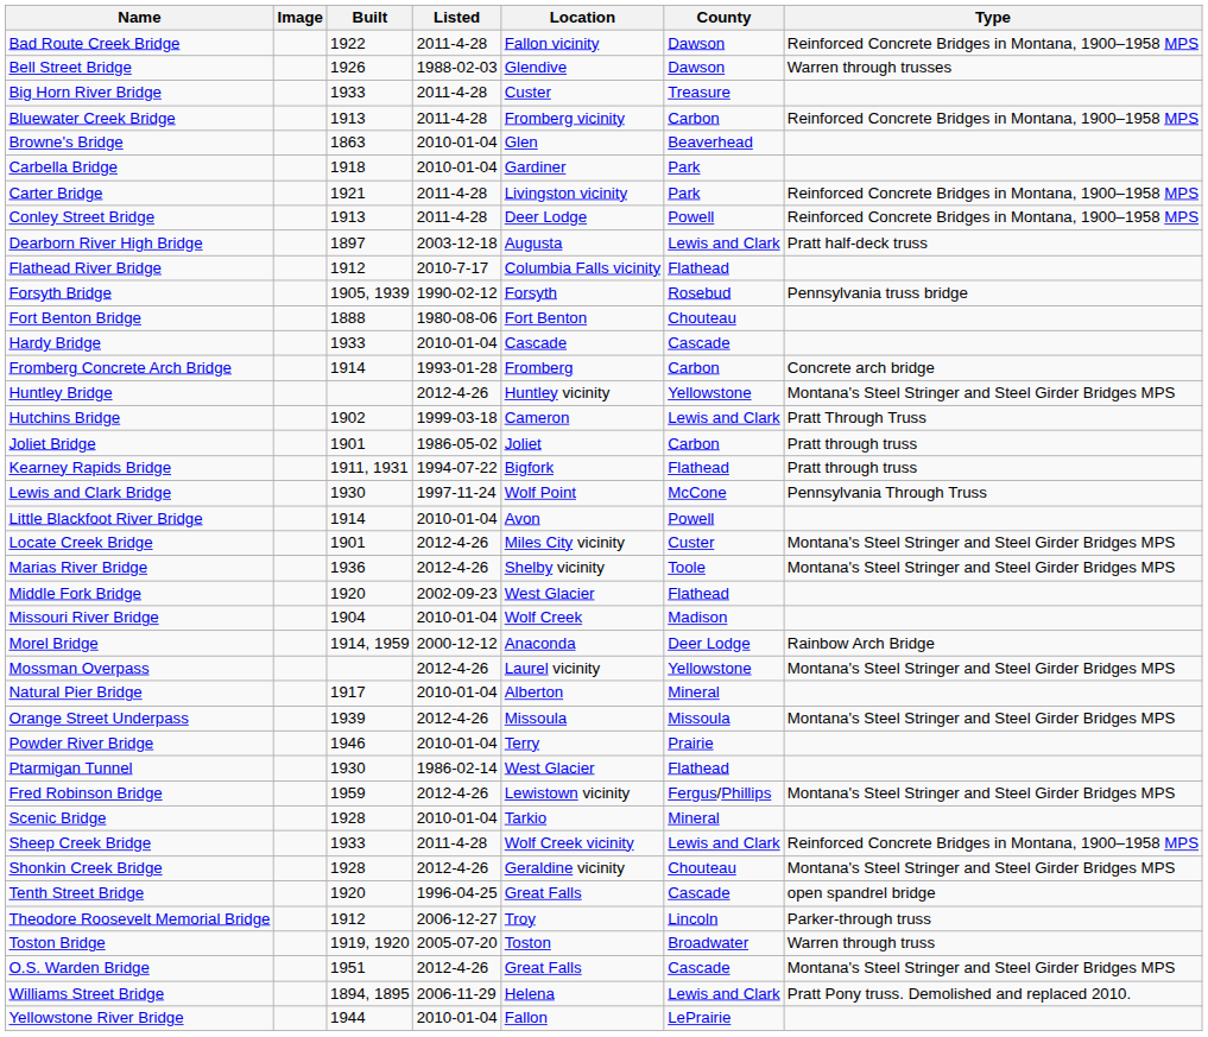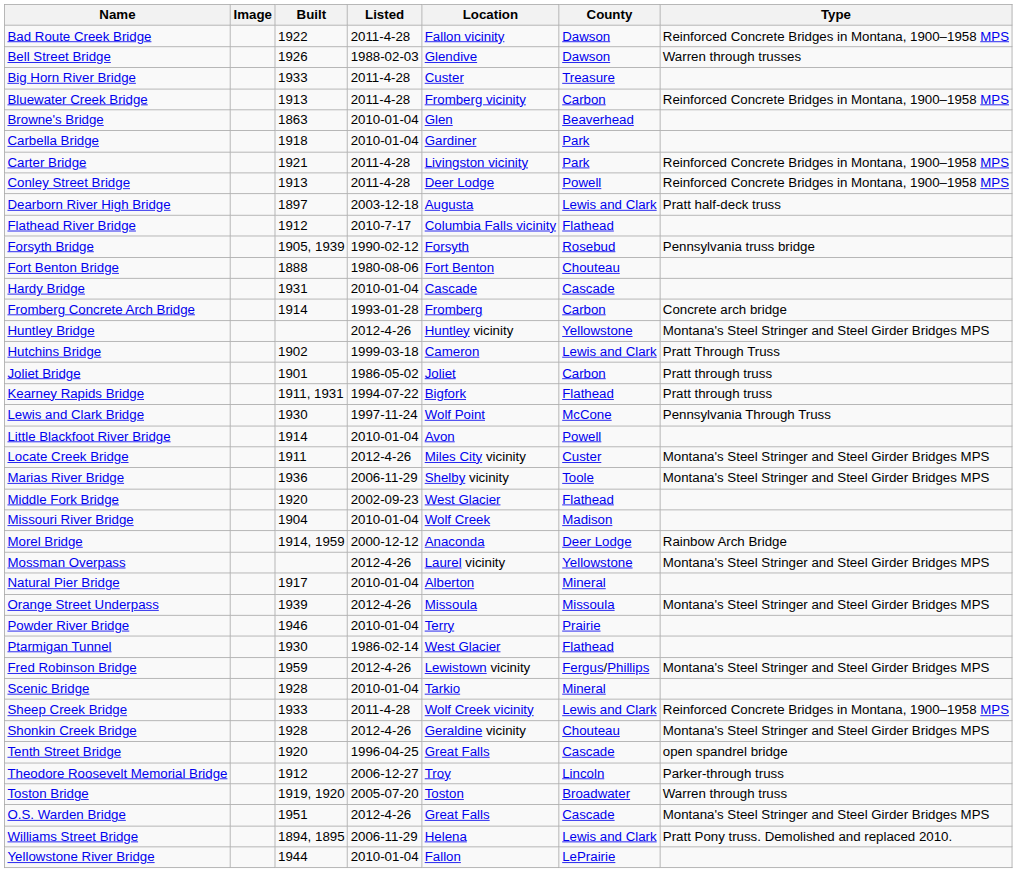Hardy Bridge | Built: 1933 -> 1931
Locate Creek Bridge | Built: 1901 -> 1911
Marias River Bridge | Listed: 2012-4-26 -> 2006-11-29
